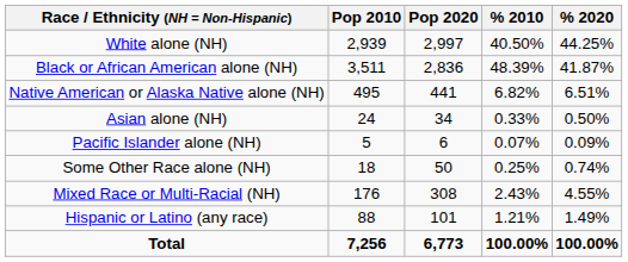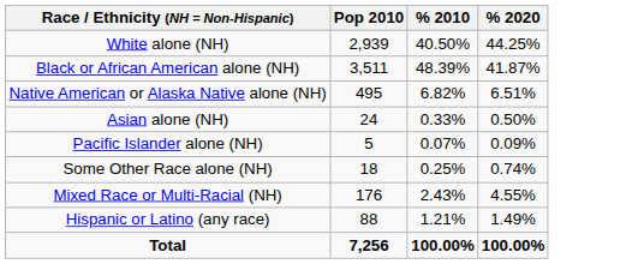- column: Pop 2020 | 2,997 | 2,836 | 441 | 34 | 6 | 50 | 308 | 101 | 6,773
